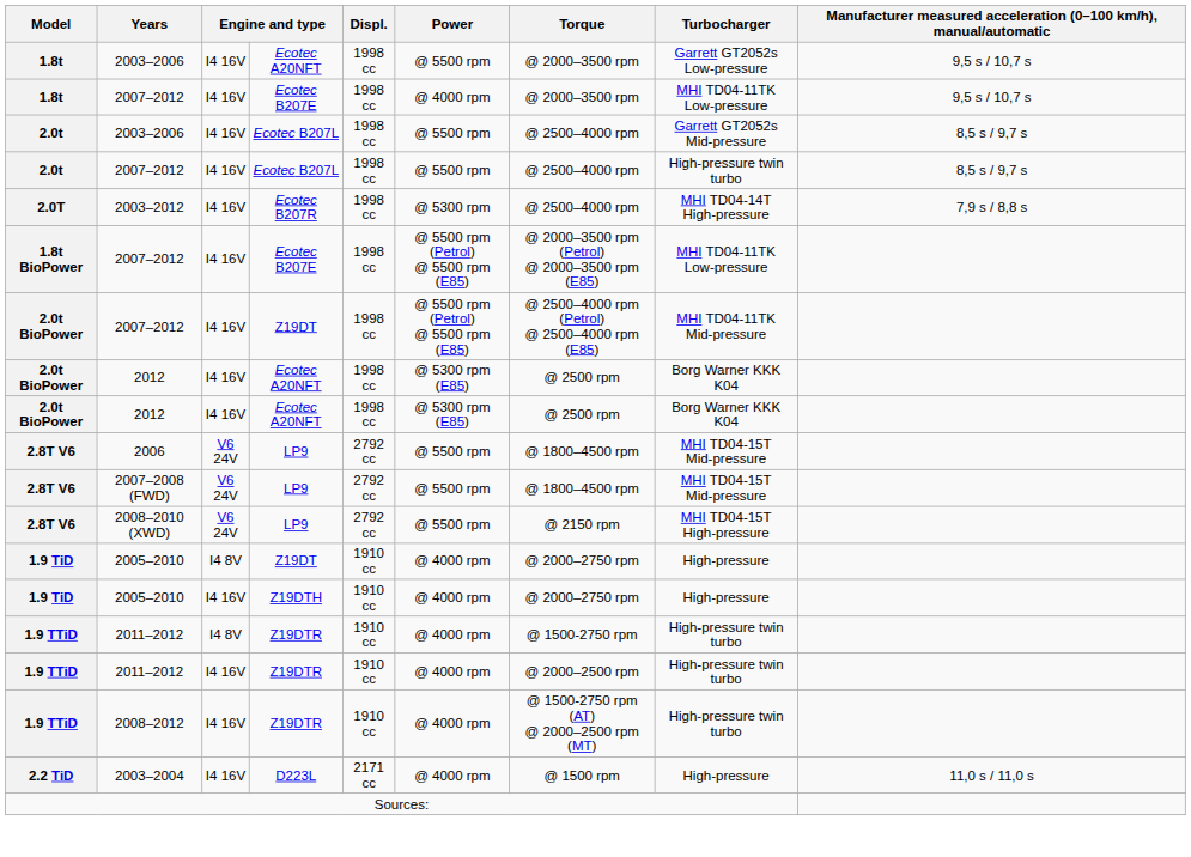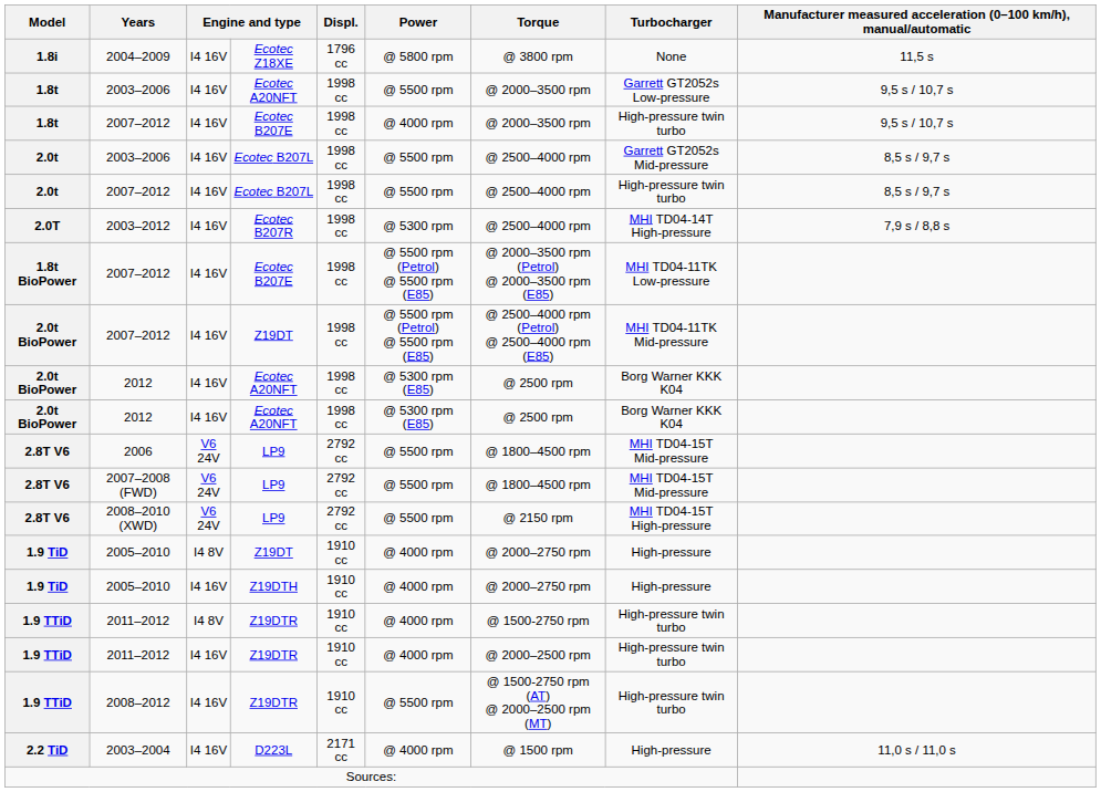+ row: 1.8i | 2004–2009 | I4 16V | Ecotec Z18XE | 1796 cc | @ 5800 rpm | @ 3800 rpm | None | 11,5 s
1.8t / 2007–2012 | Turbocharger: MHI TD04-11TK Low-pressure -> High-pressure twin turbo
2008–2012 | Power: @ 4000 rpm -> @ 5500 rpm
